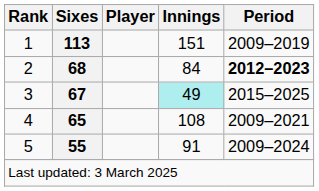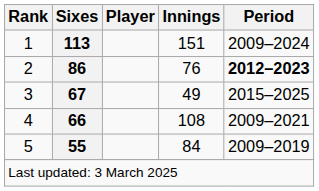1 | Period: 2009–2019 -> 2009–2024
2 | Sixes: 68 -> 86
2 | Innings: 84 -> 76
3 | Innings: paleturquoise background -> no background
4 | Sixes: 65 -> 66
5 | Innings: 91 -> 84
5 | Period: 2009–2024 -> 2009–2019
